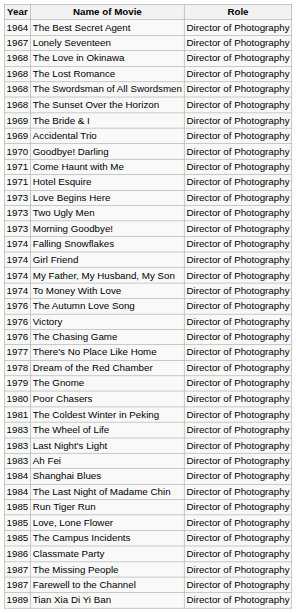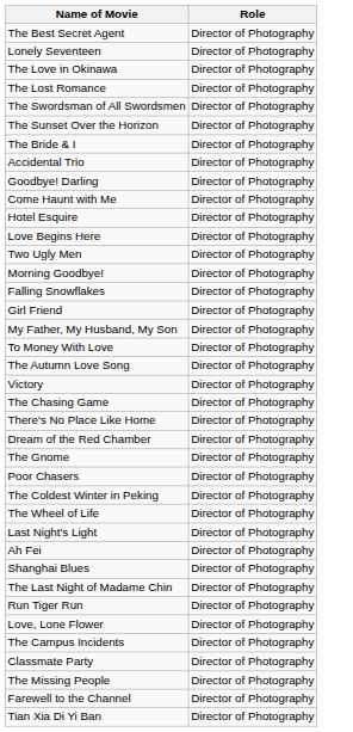- column: Year | 1964 | 1967 | 1968 | 1968 | 1968 | 1968 | 1969 | 1969 | 1970 | 1971 | 1971 | 1973 | 1973 | 1973 | 1974 | 1974 | 1974 | 1974 | 1976 | 1976 | 1976 | 1977 | 1978 | 1979 | 1980 | 1981 | 1983 | 1983 | 1983 | 1984 | 1984 | 1985 | 1985 | 1985 | 1986 | 1987 | 1987 | 1989
